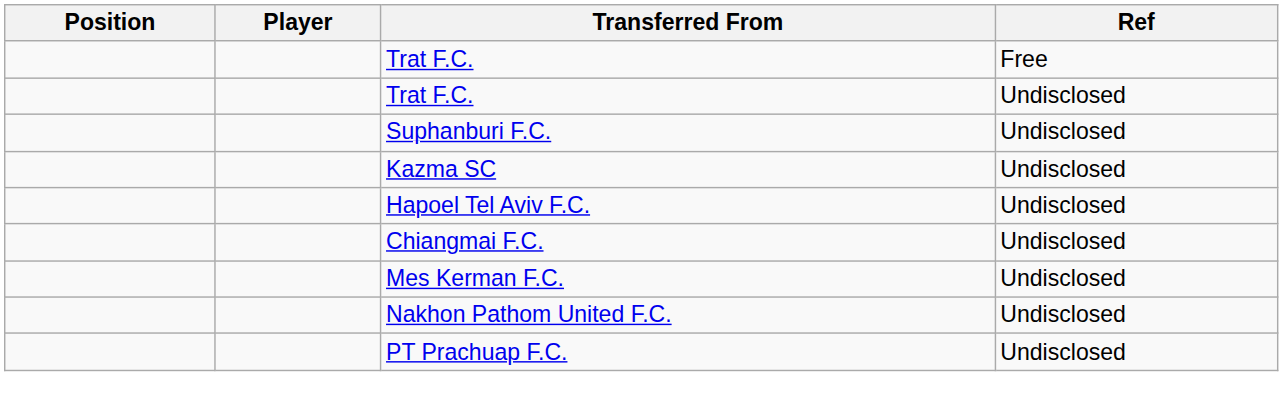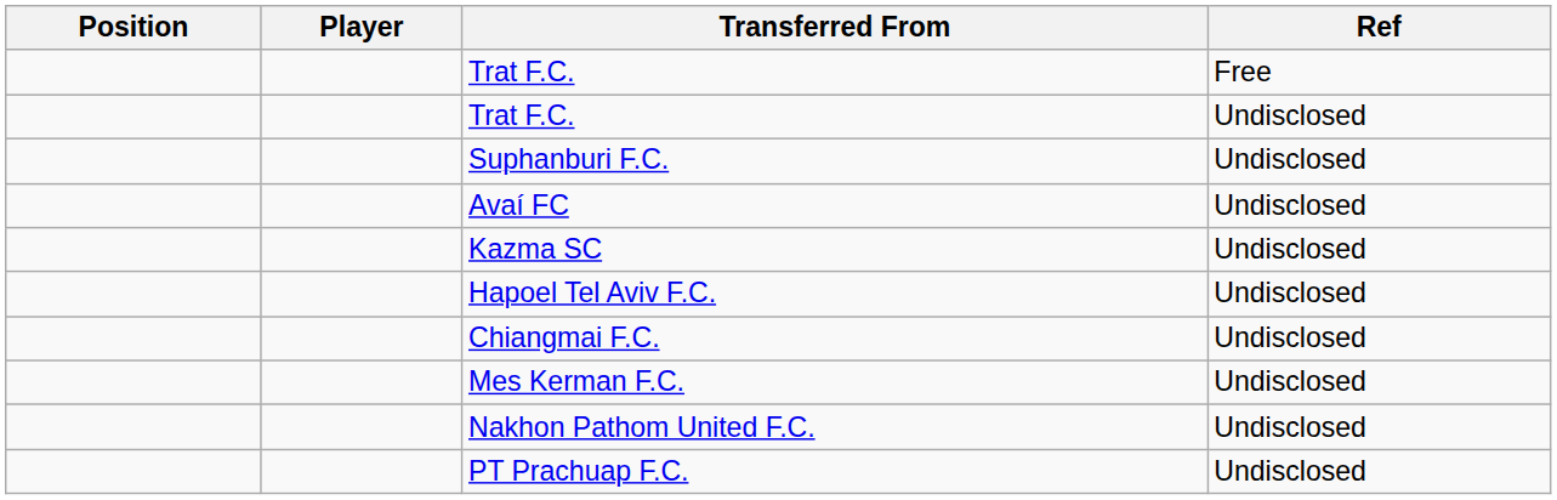+ row: Avaí FC | Undisclosed
